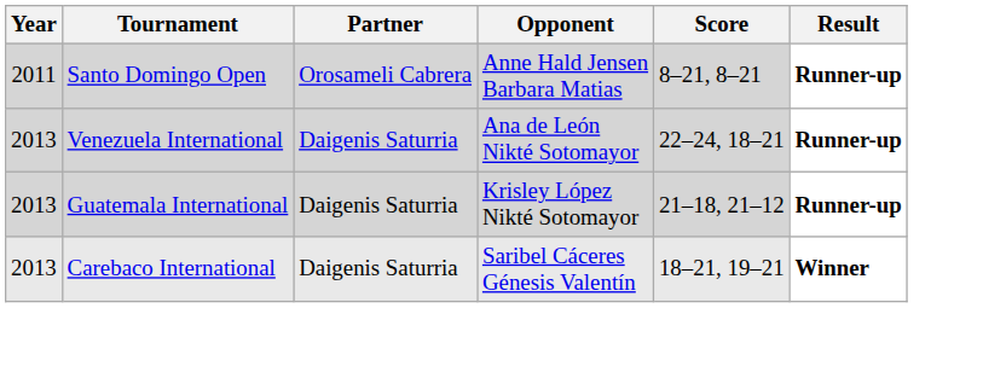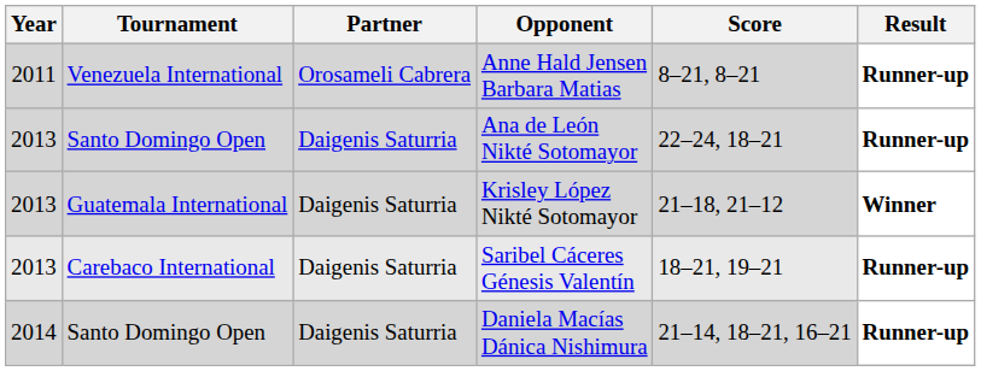Anne Hald Jensen Barbara Matias | Tournament: Santo Domingo Open -> Venezuela International
Ana de León Nikté Sotomayor | Tournament: Venezuela International -> Santo Domingo Open
Krisley López Nikté Sotomayor | Result: Runner-up -> Winner
Saribel Cáceres Génesis Valentín | Result: Winner -> Runner-up
+ row: 2014 | Santo Domingo Open | Daigenis Saturria | Daniela Macías Dánica Nishimura | 21–14, 18–21, 16–21 | Runner-up
